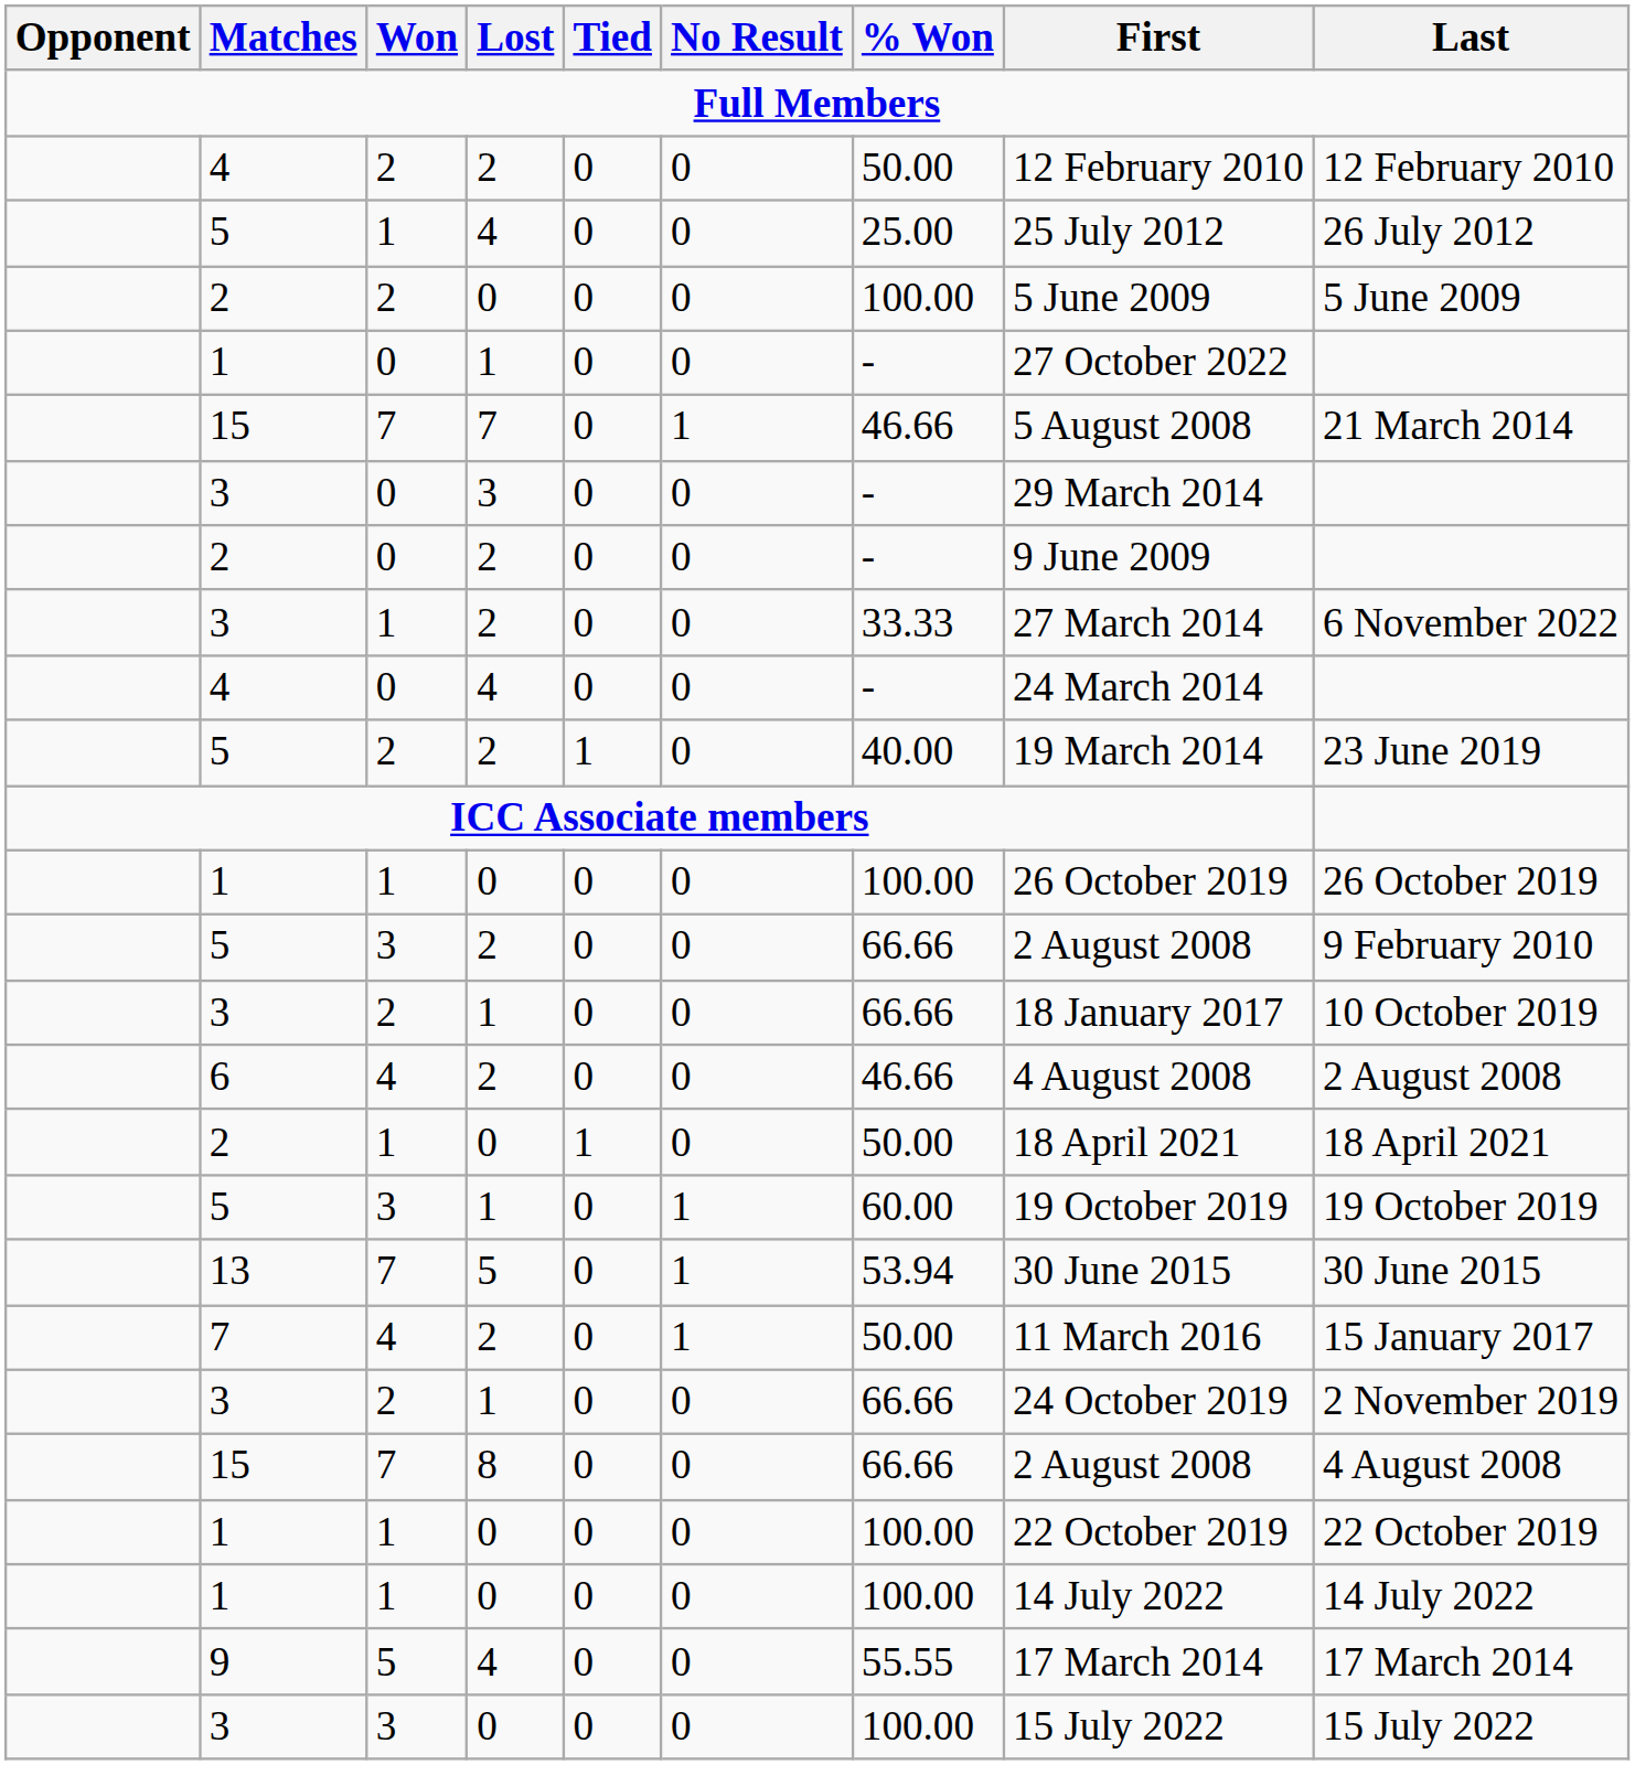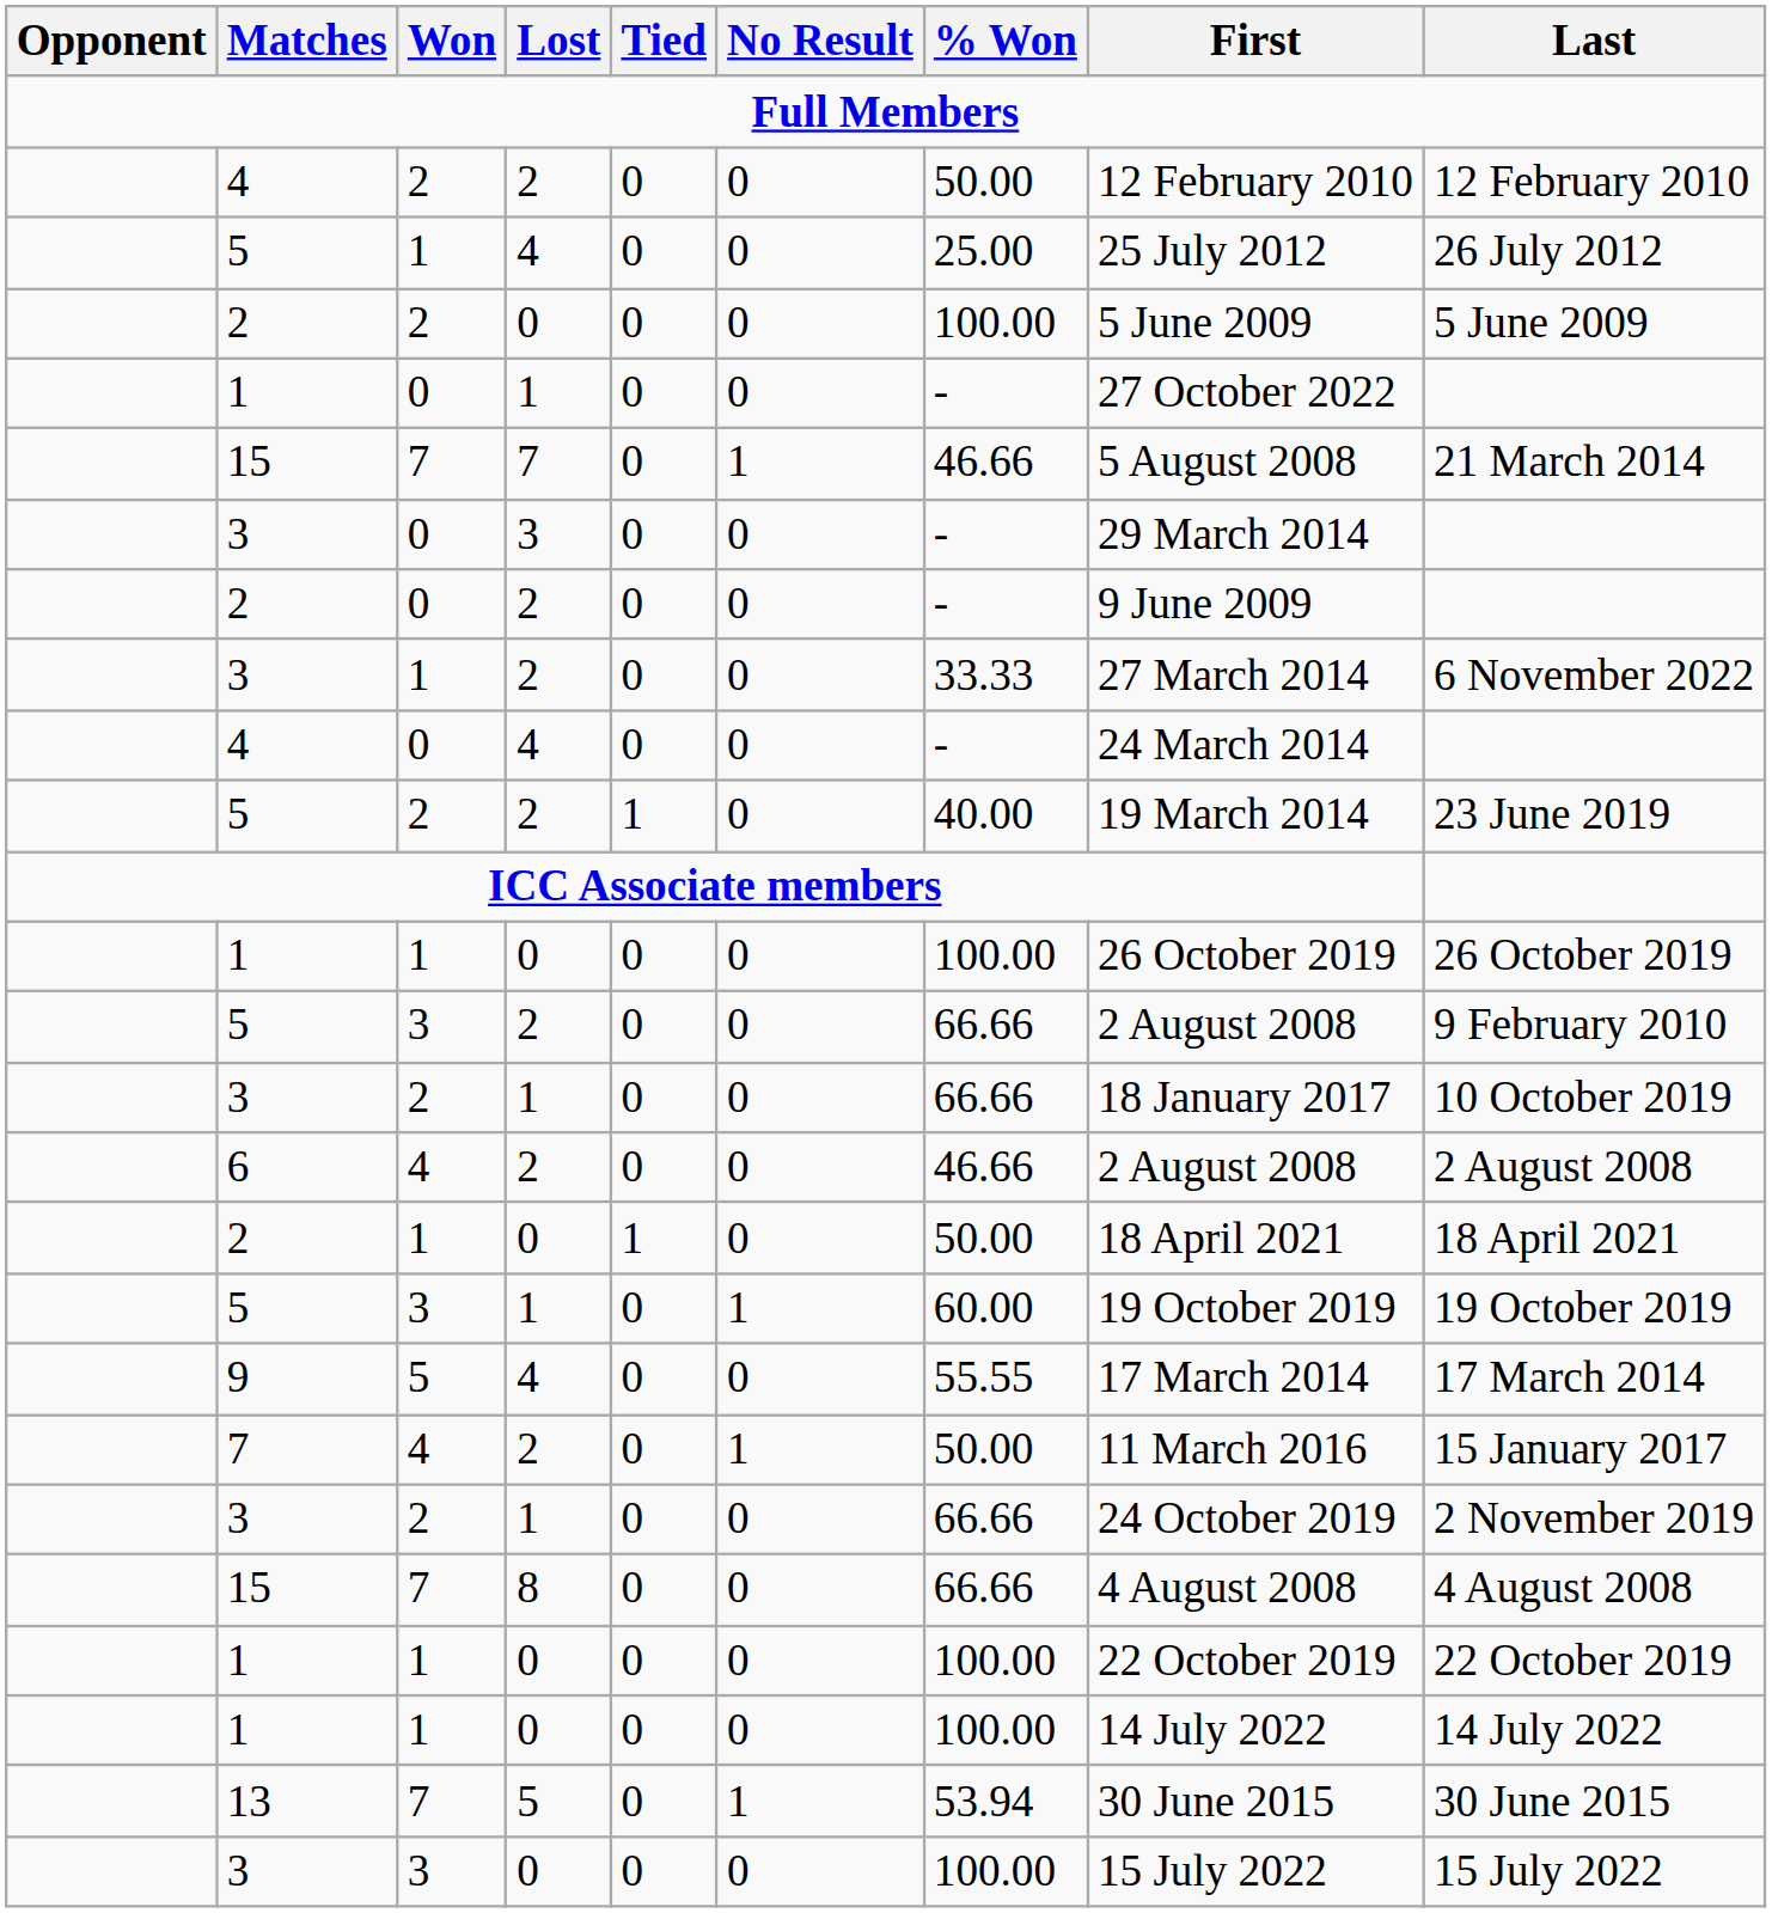6 | First: 4 August 2008 -> 2 August 2008
rows swapped: 13 <-> 9
15 / 8 | First: 2 August 2008 -> 4 August 2008
